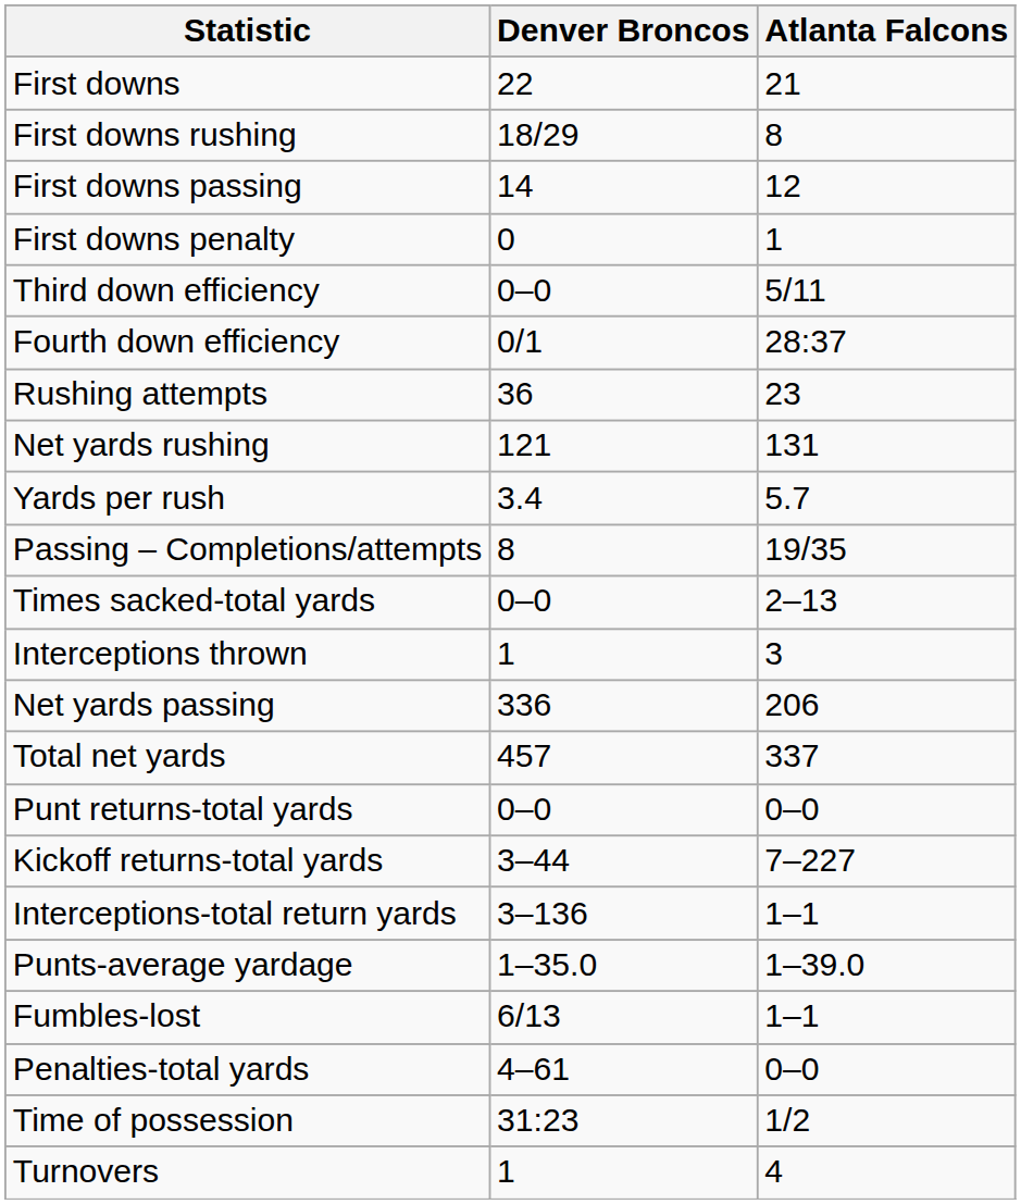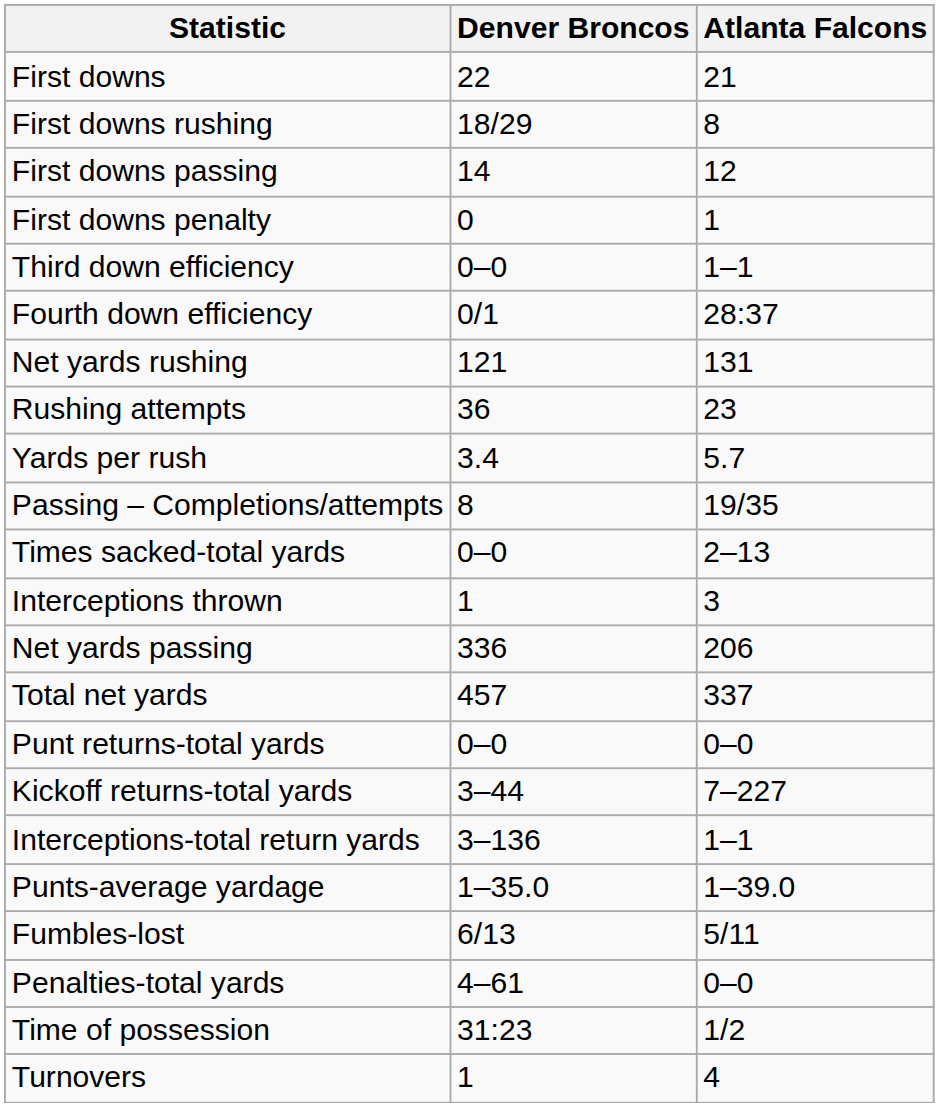Third down efficiency | Atlanta Falcons: 5/11 -> 1–1
rows swapped: Net yards rushing <-> Rushing attempts
Fumbles-lost | Atlanta Falcons: 1–1 -> 5/11
